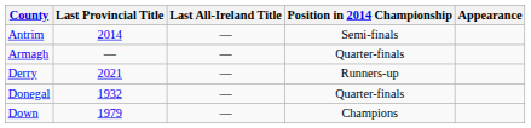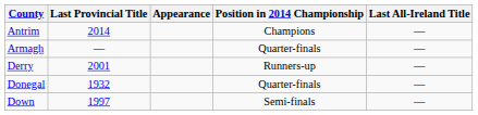columns swapped: Last All-Ireland Title <-> Appearance
Antrim | Position in 2014 Championship: Semi-finals -> Champions
Derry | Last Provincial Title: 2021 -> 2001
Down | Last Provincial Title: 1979 -> 1997
Down | Position in 2014 Championship: Champions -> Semi-finals
